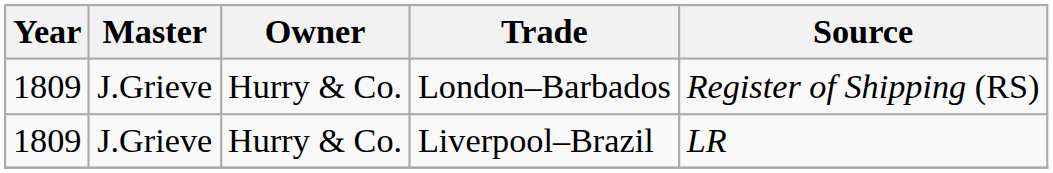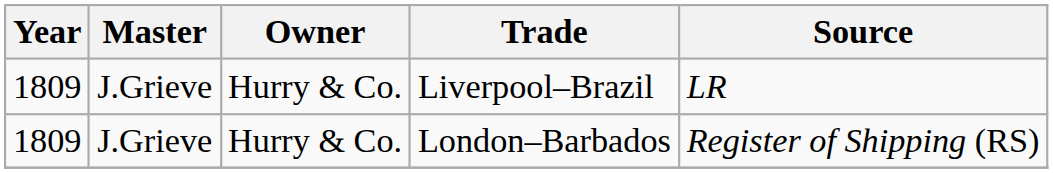rows swapped: London–Barbados <-> Liverpool–Brazil
